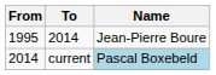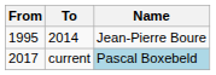current | From: 2014 -> 2017
